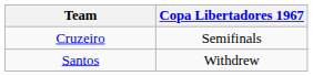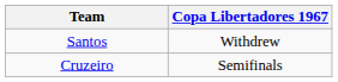rows swapped: Cruzeiro <-> Santos
